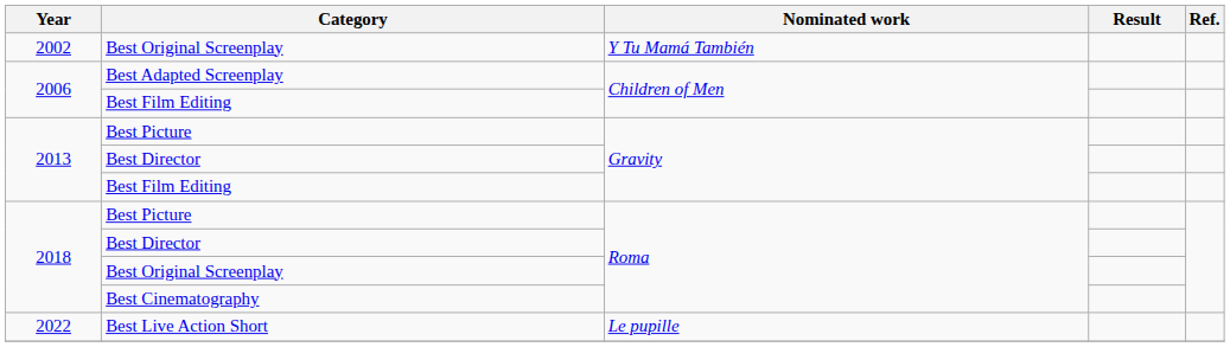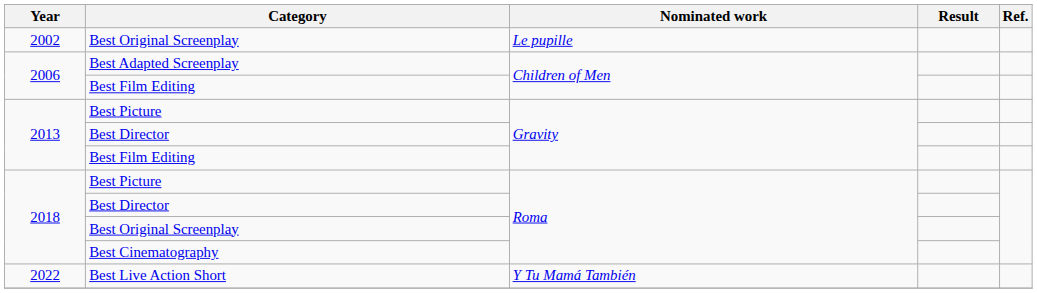2002 / Best Original Screenplay | Nominated work: Y Tu Mamá También -> Le pupille
Best Live Action Short | Nominated work: Le pupille -> Y Tu Mamá También
